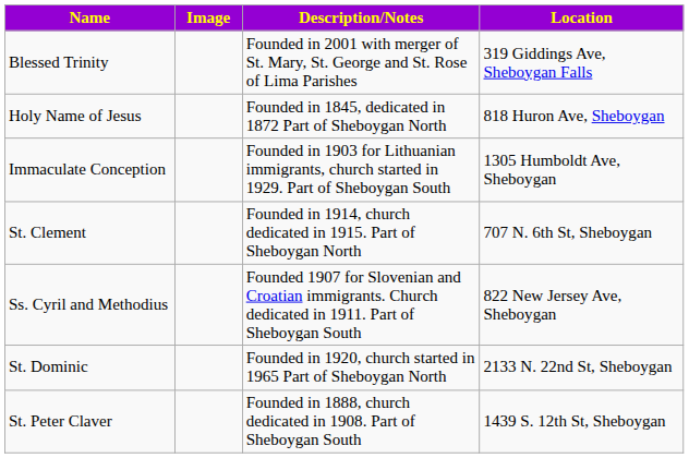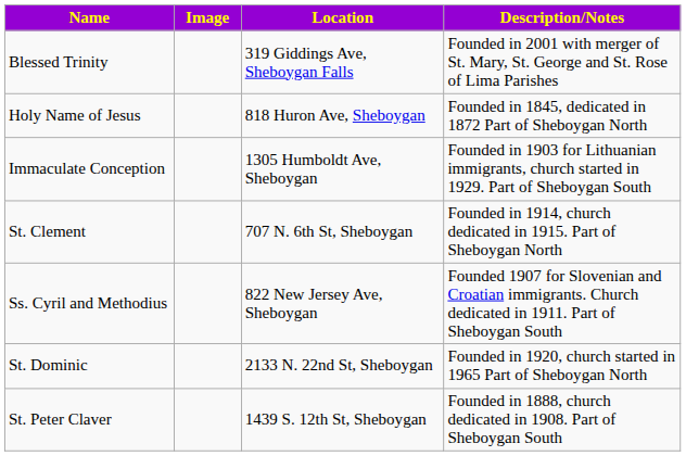columns swapped: Location <-> Description/Notes
